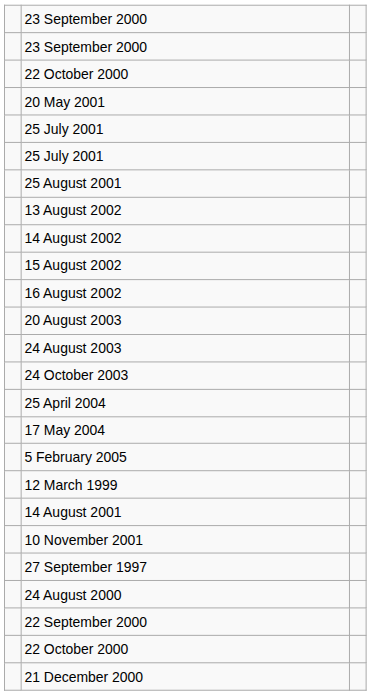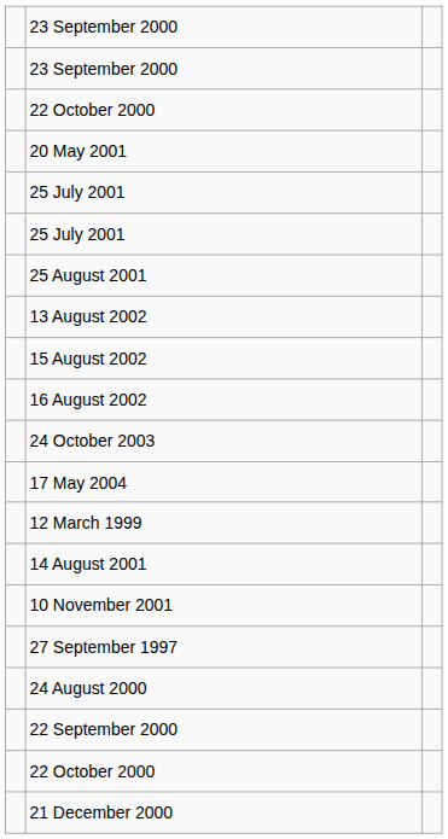- row: 14 August 2002
- row: 20 August 2003
- row: 24 August 2003
- row: 25 April 2004
- row: 5 February 2005
